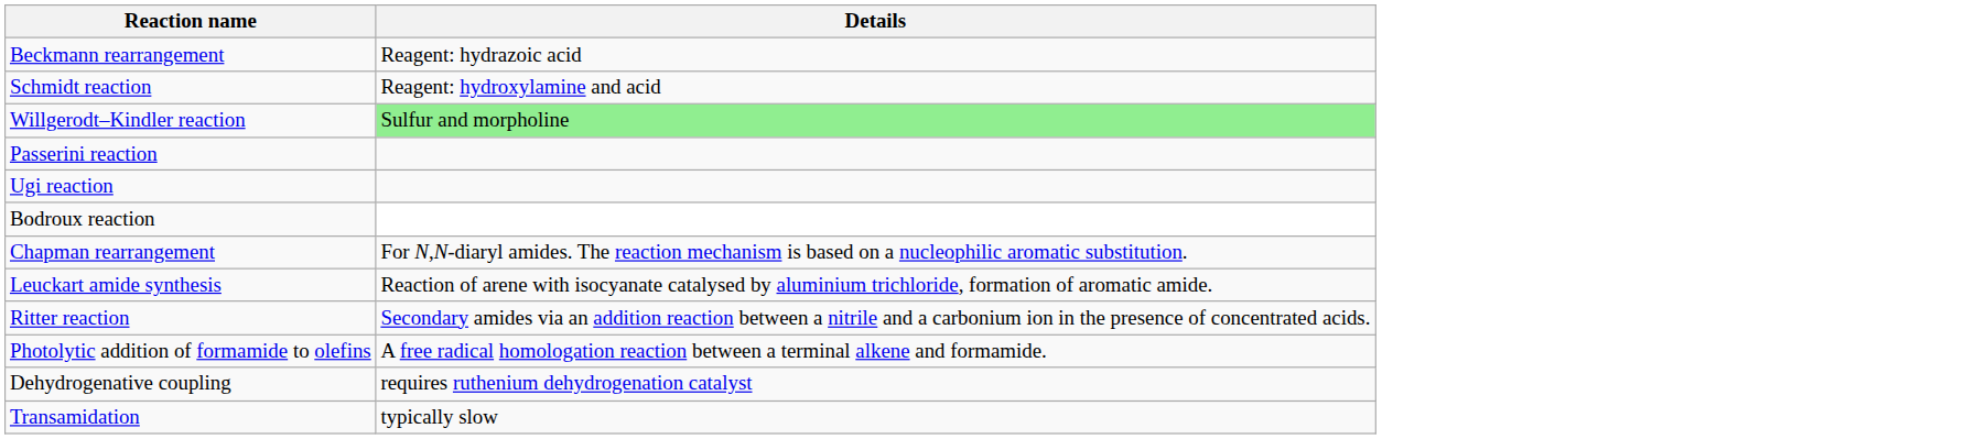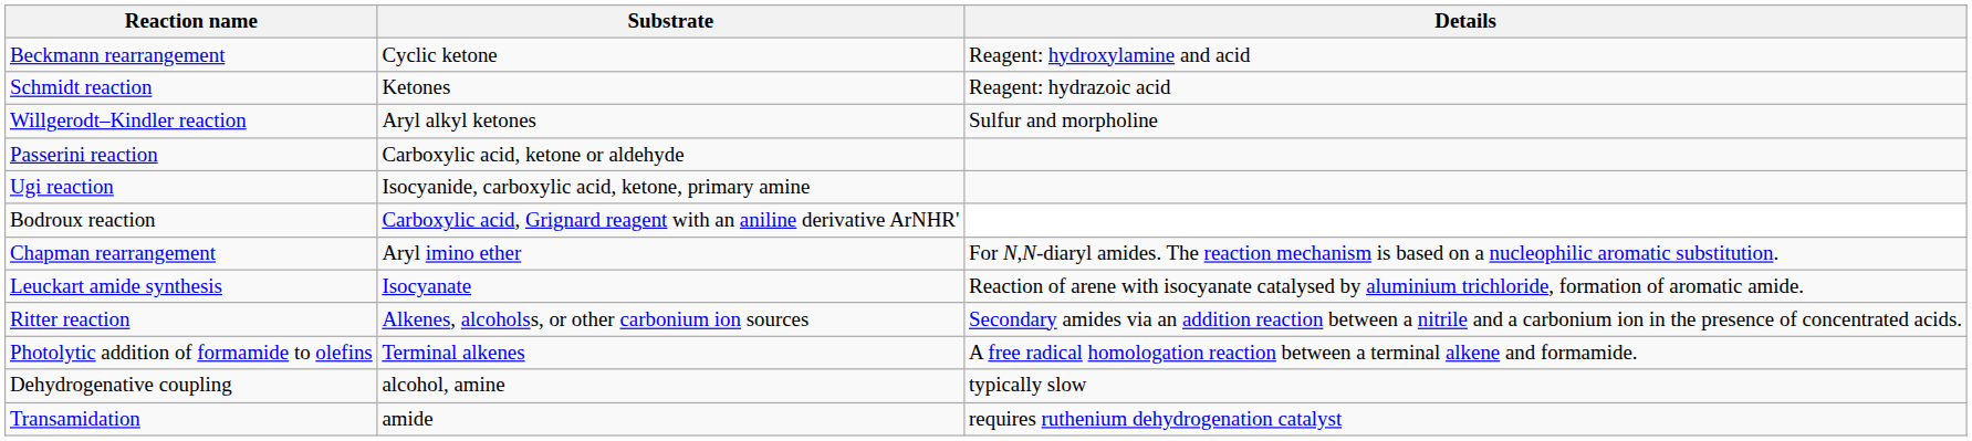+ column: Substrate | Cyclic ketone | Ketones | Aryl alkyl ketones | Carboxylic acid, ketone or aldehyde | Isocyanide, carboxylic acid, ketone, primary amine | Carboxylic acid, Grignard reagent with an aniline derivative ArNHR' | Aryl imino ether | Isocyanate | Alkenes, alcoholss, or other carbonium ion sources | Terminal alkenes | alcohol, amine | amide
Beckmann rearrangement | Details: Reagent: hydrazoic acid -> Reagent: hydroxylamine and acid
Schmidt reaction | Details: Reagent: hydroxylamine and acid -> Reagent: hydrazoic acid
Willgerodt–Kindler reaction | Details: lightgreen background -> no background
Dehydrogenative coupling | Details: requires ruthenium dehydrogenation catalyst -> typically slow
Transamidation | Details: typically slow -> requires ruthenium dehydrogenation catalyst
